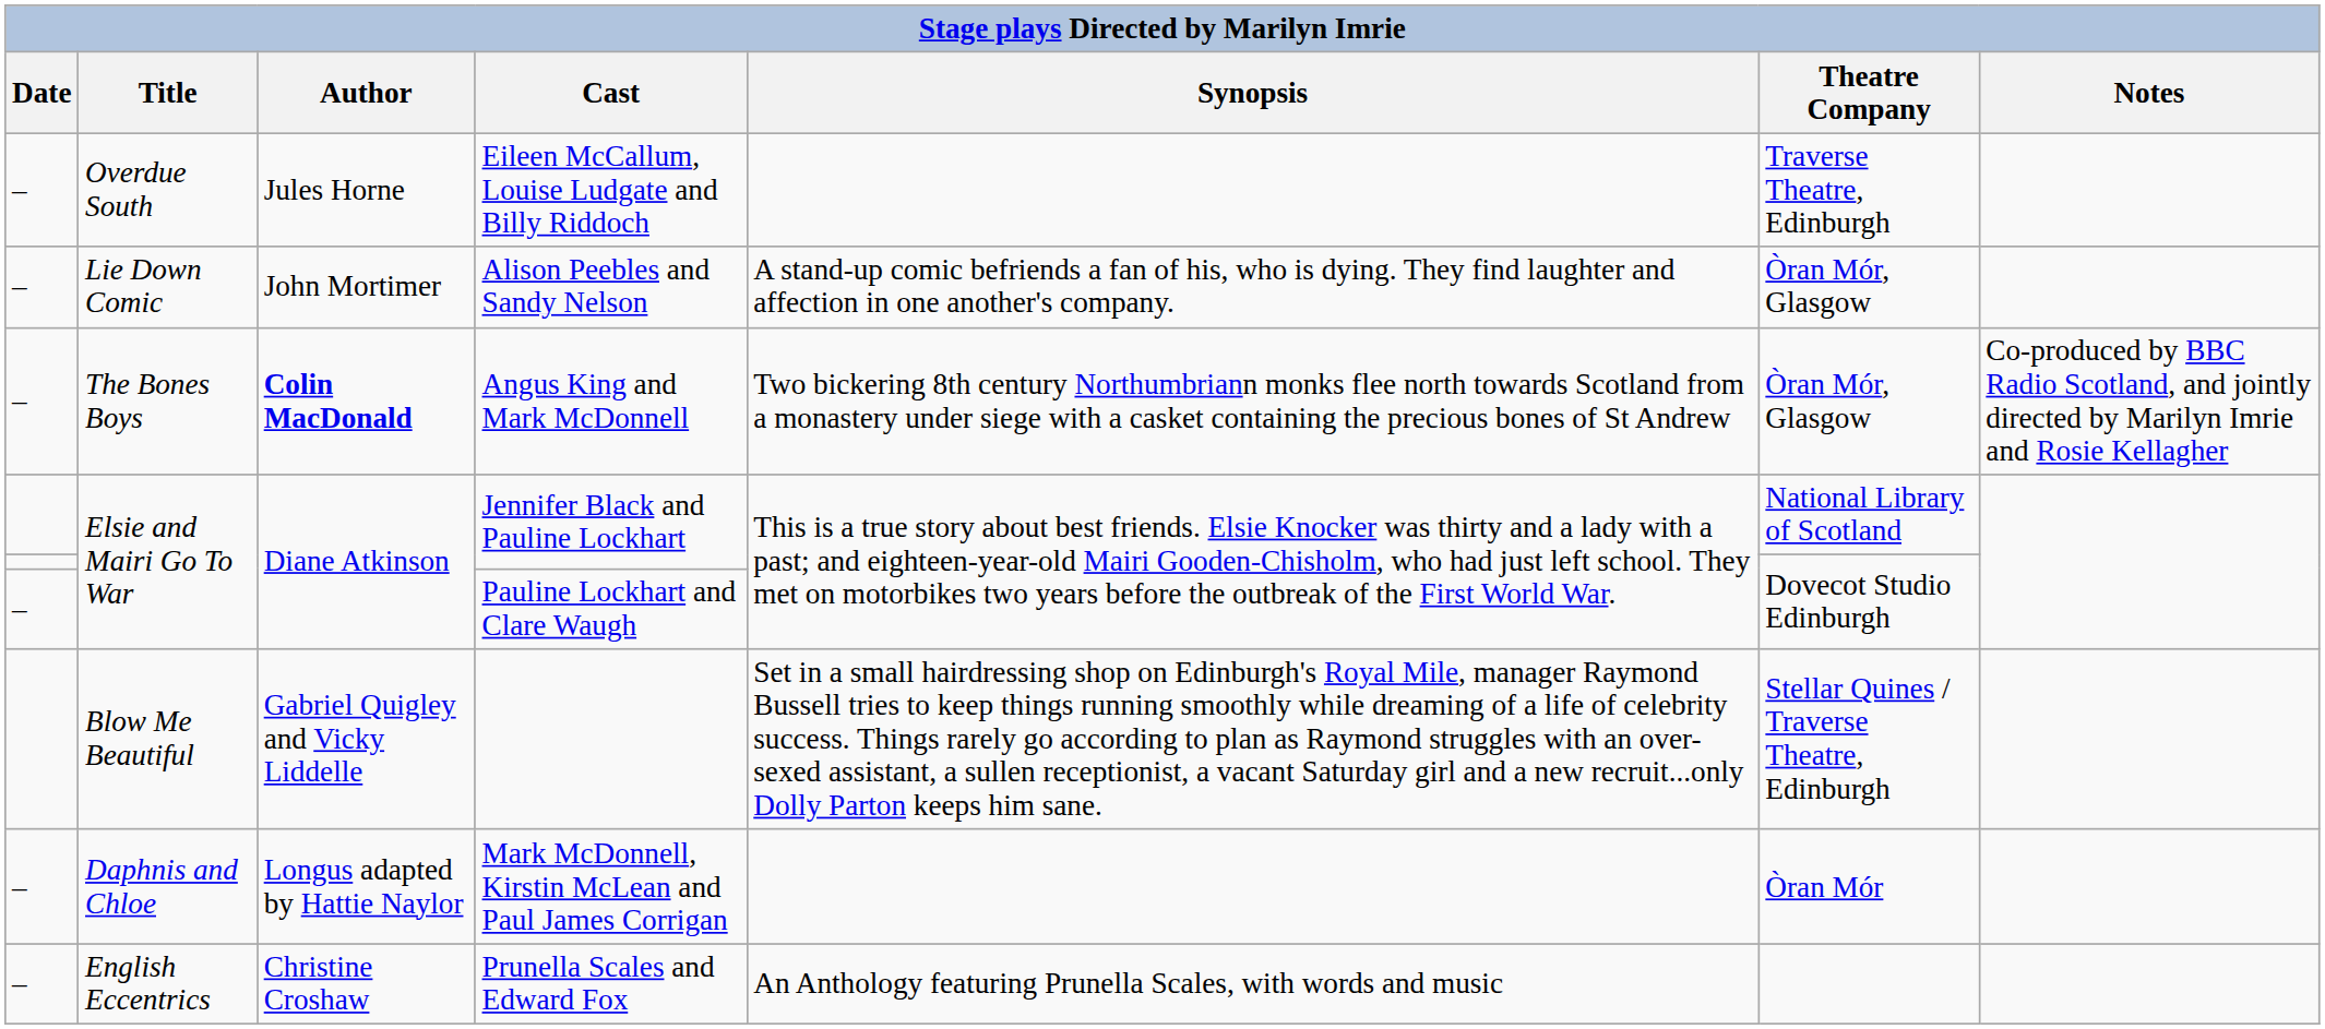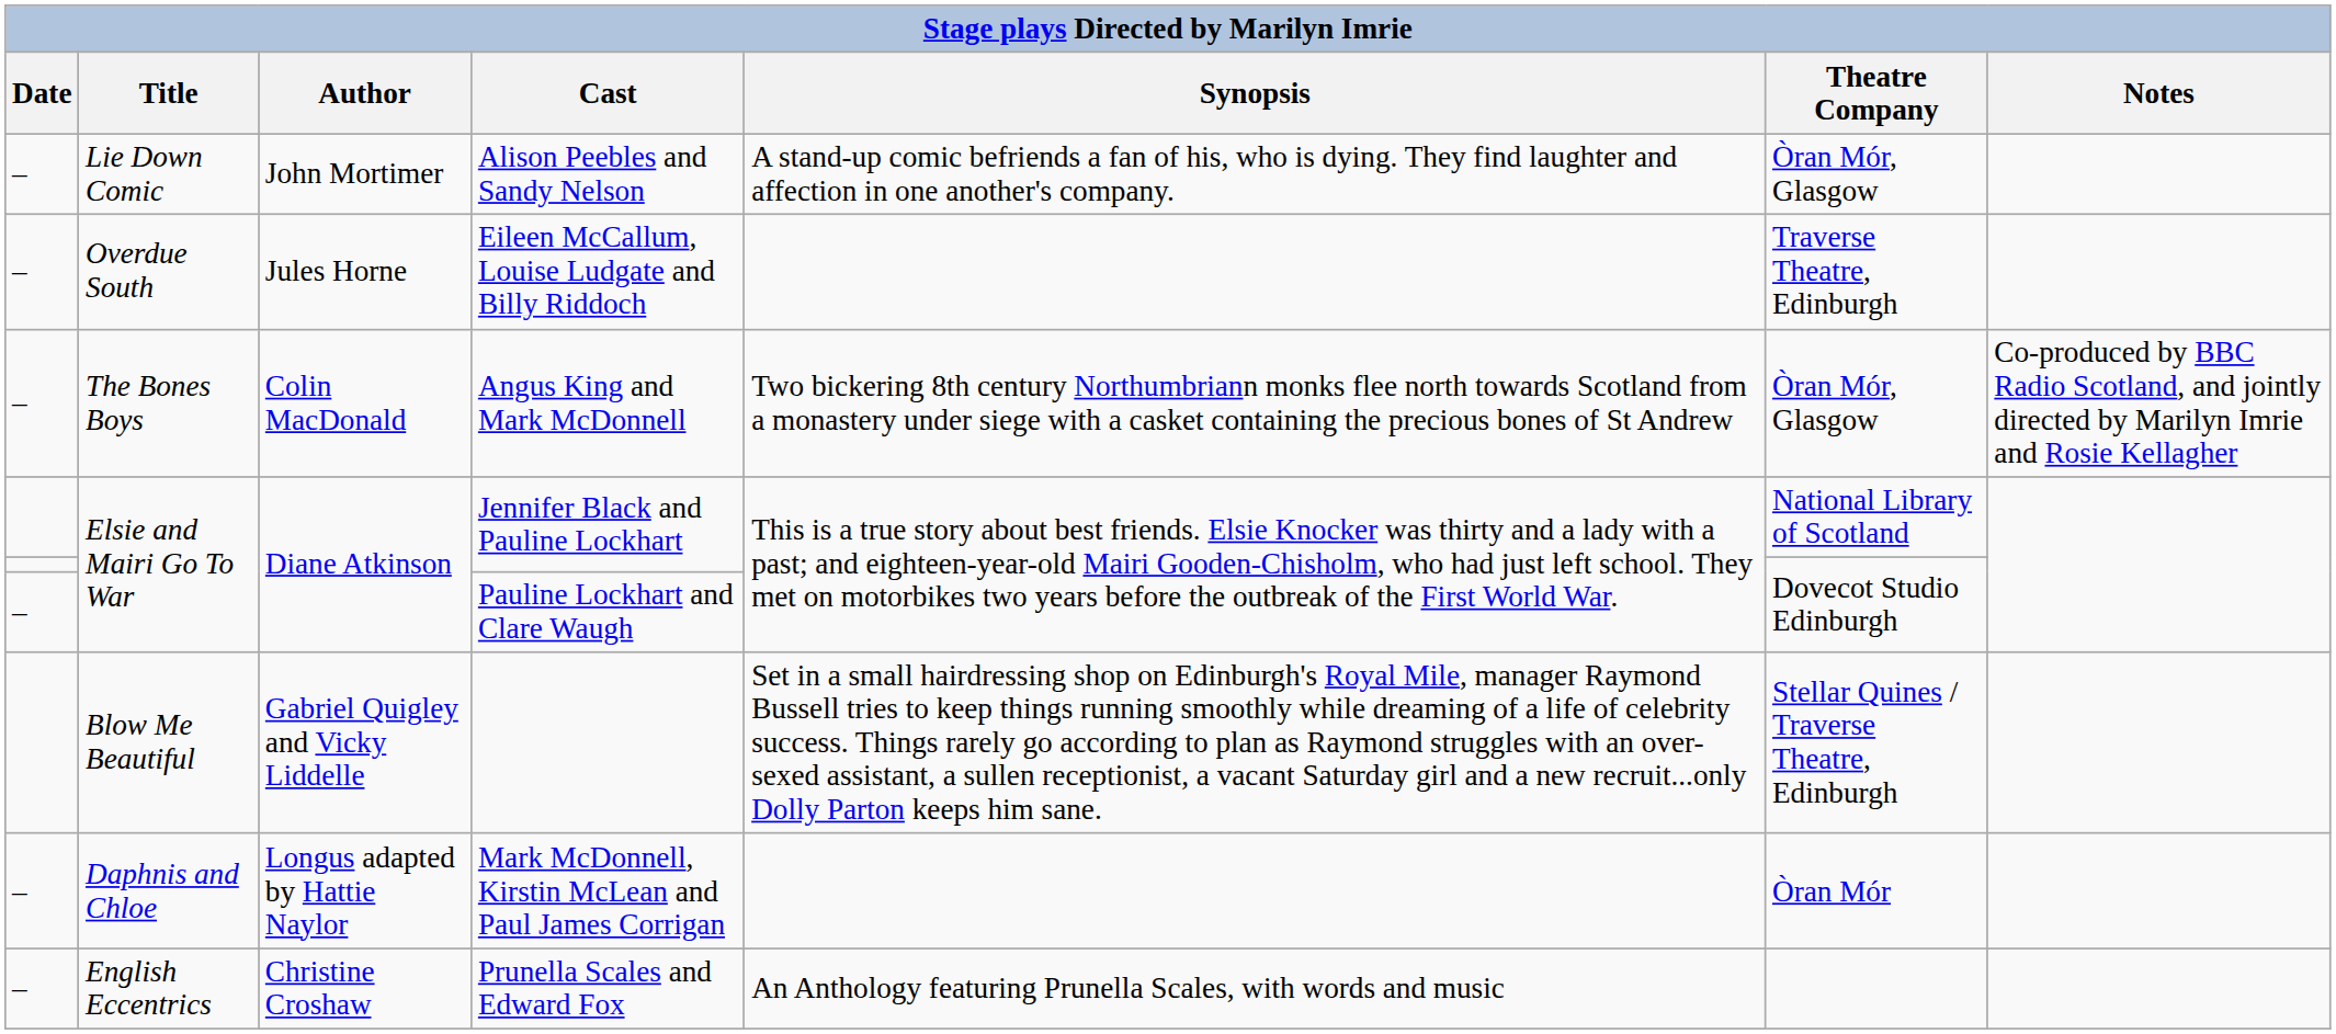rows swapped: Eileen McCallum, Louise Ludgate and Billy Riddoch <-> Alison Peebles and Sandy Nelson
Angus King and Mark McDonnell | Author: bold -> normal
